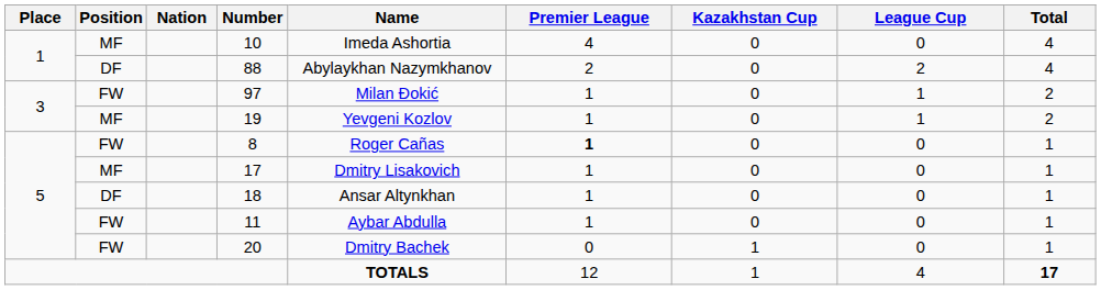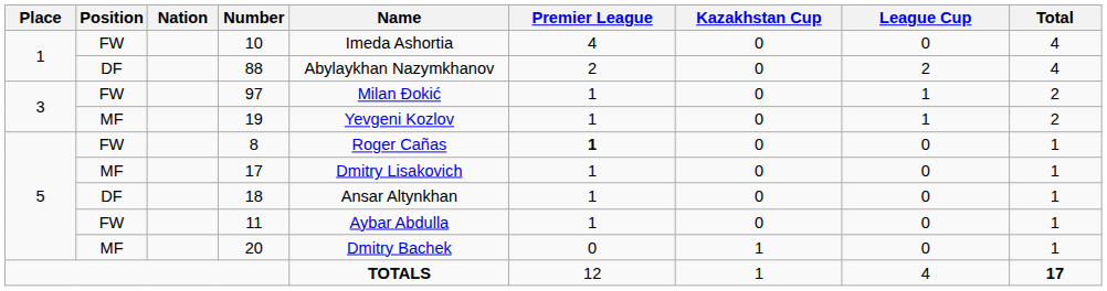10 | Position: MF -> FW
20 | Position: FW -> MF
